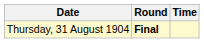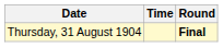columns swapped: Time <-> Round
